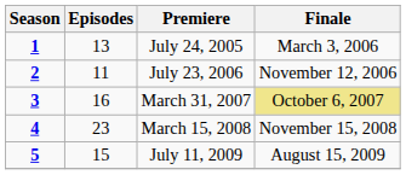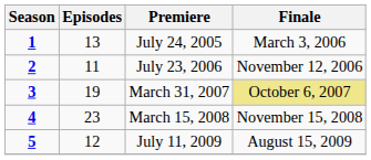March 31, 2007 | Episodes: 16 -> 19
July 11, 2009 | Episodes: 15 -> 12
